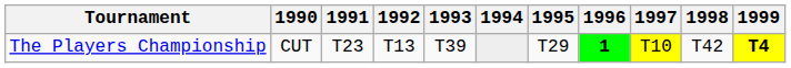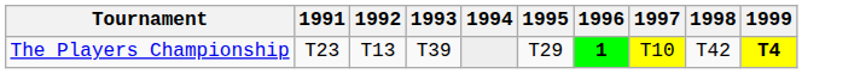- column: 1990 | CUT
